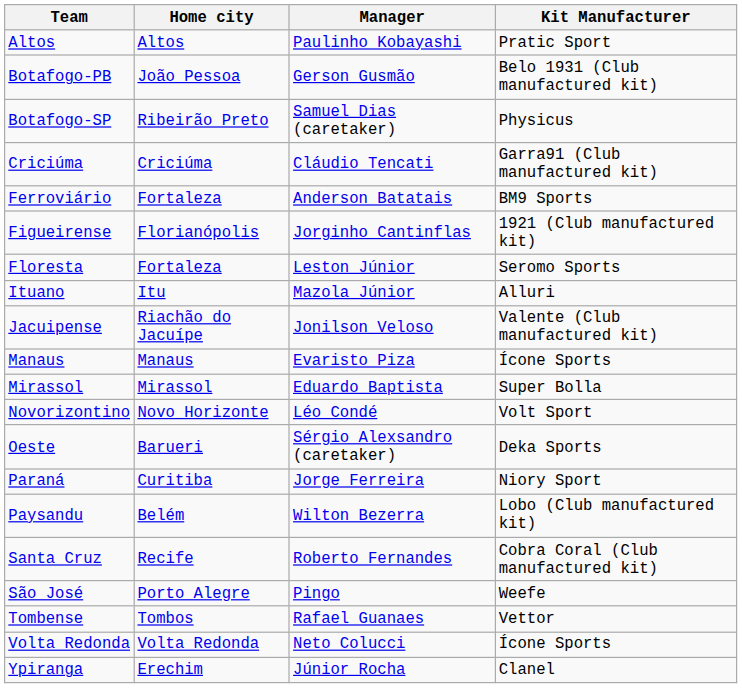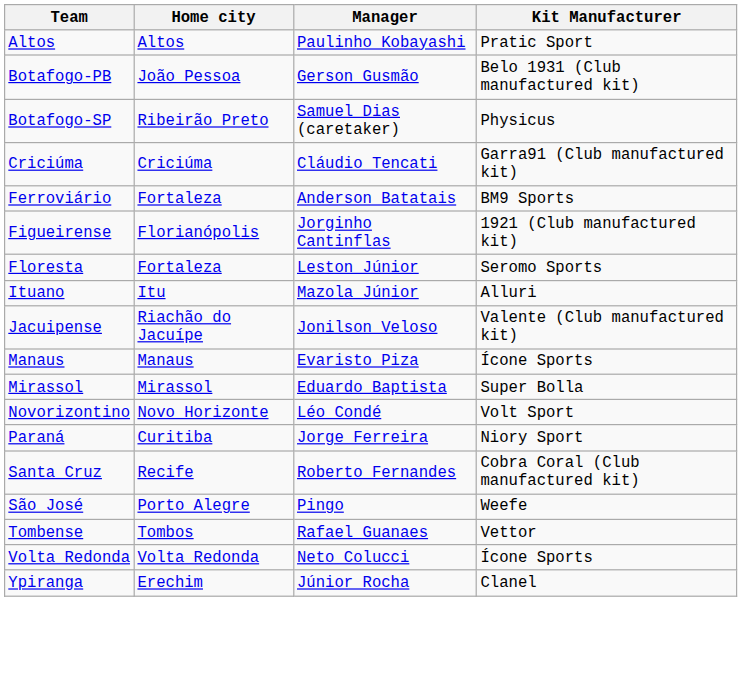- row: Oeste | Barueri | Sérgio Alexsandro (caretaker) | Deka Sports
- row: Paysandu | Belém | Wilton Bezerra | Lobo (Club manufactured kit)
